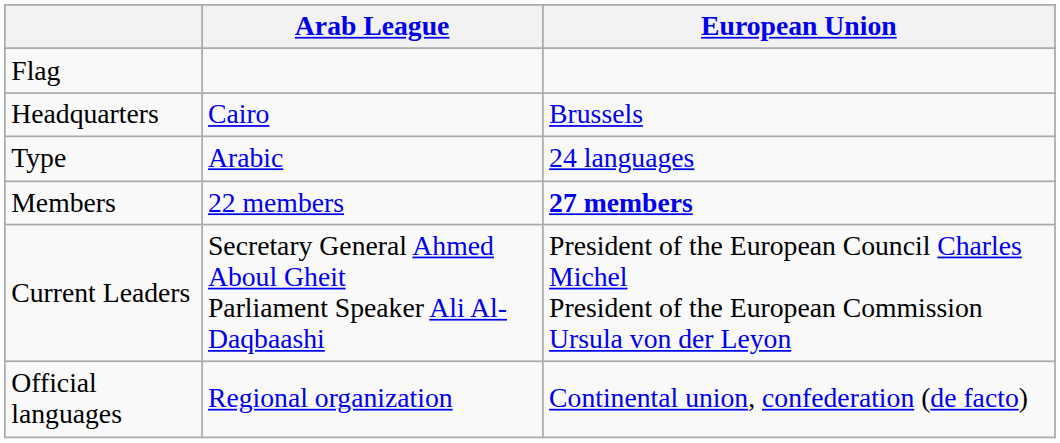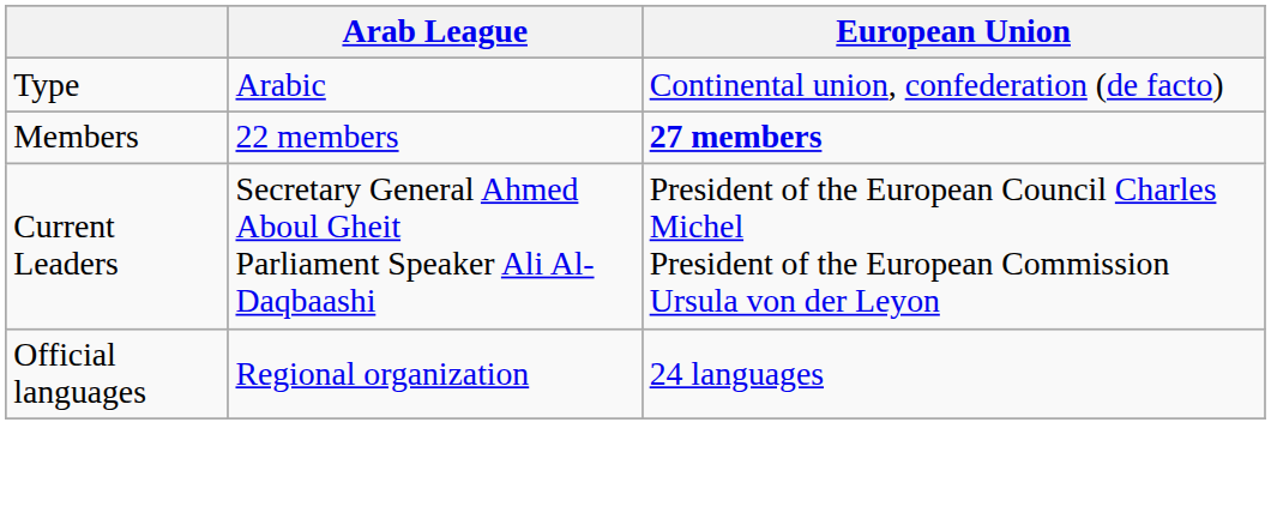- row: Flag
- row: Headquarters | Cairo | Brussels
Type | European Union: 24 languages -> Continental union, confederation (de facto)
Official languages | European Union: Continental union, confederation (de facto) -> 24 languages
